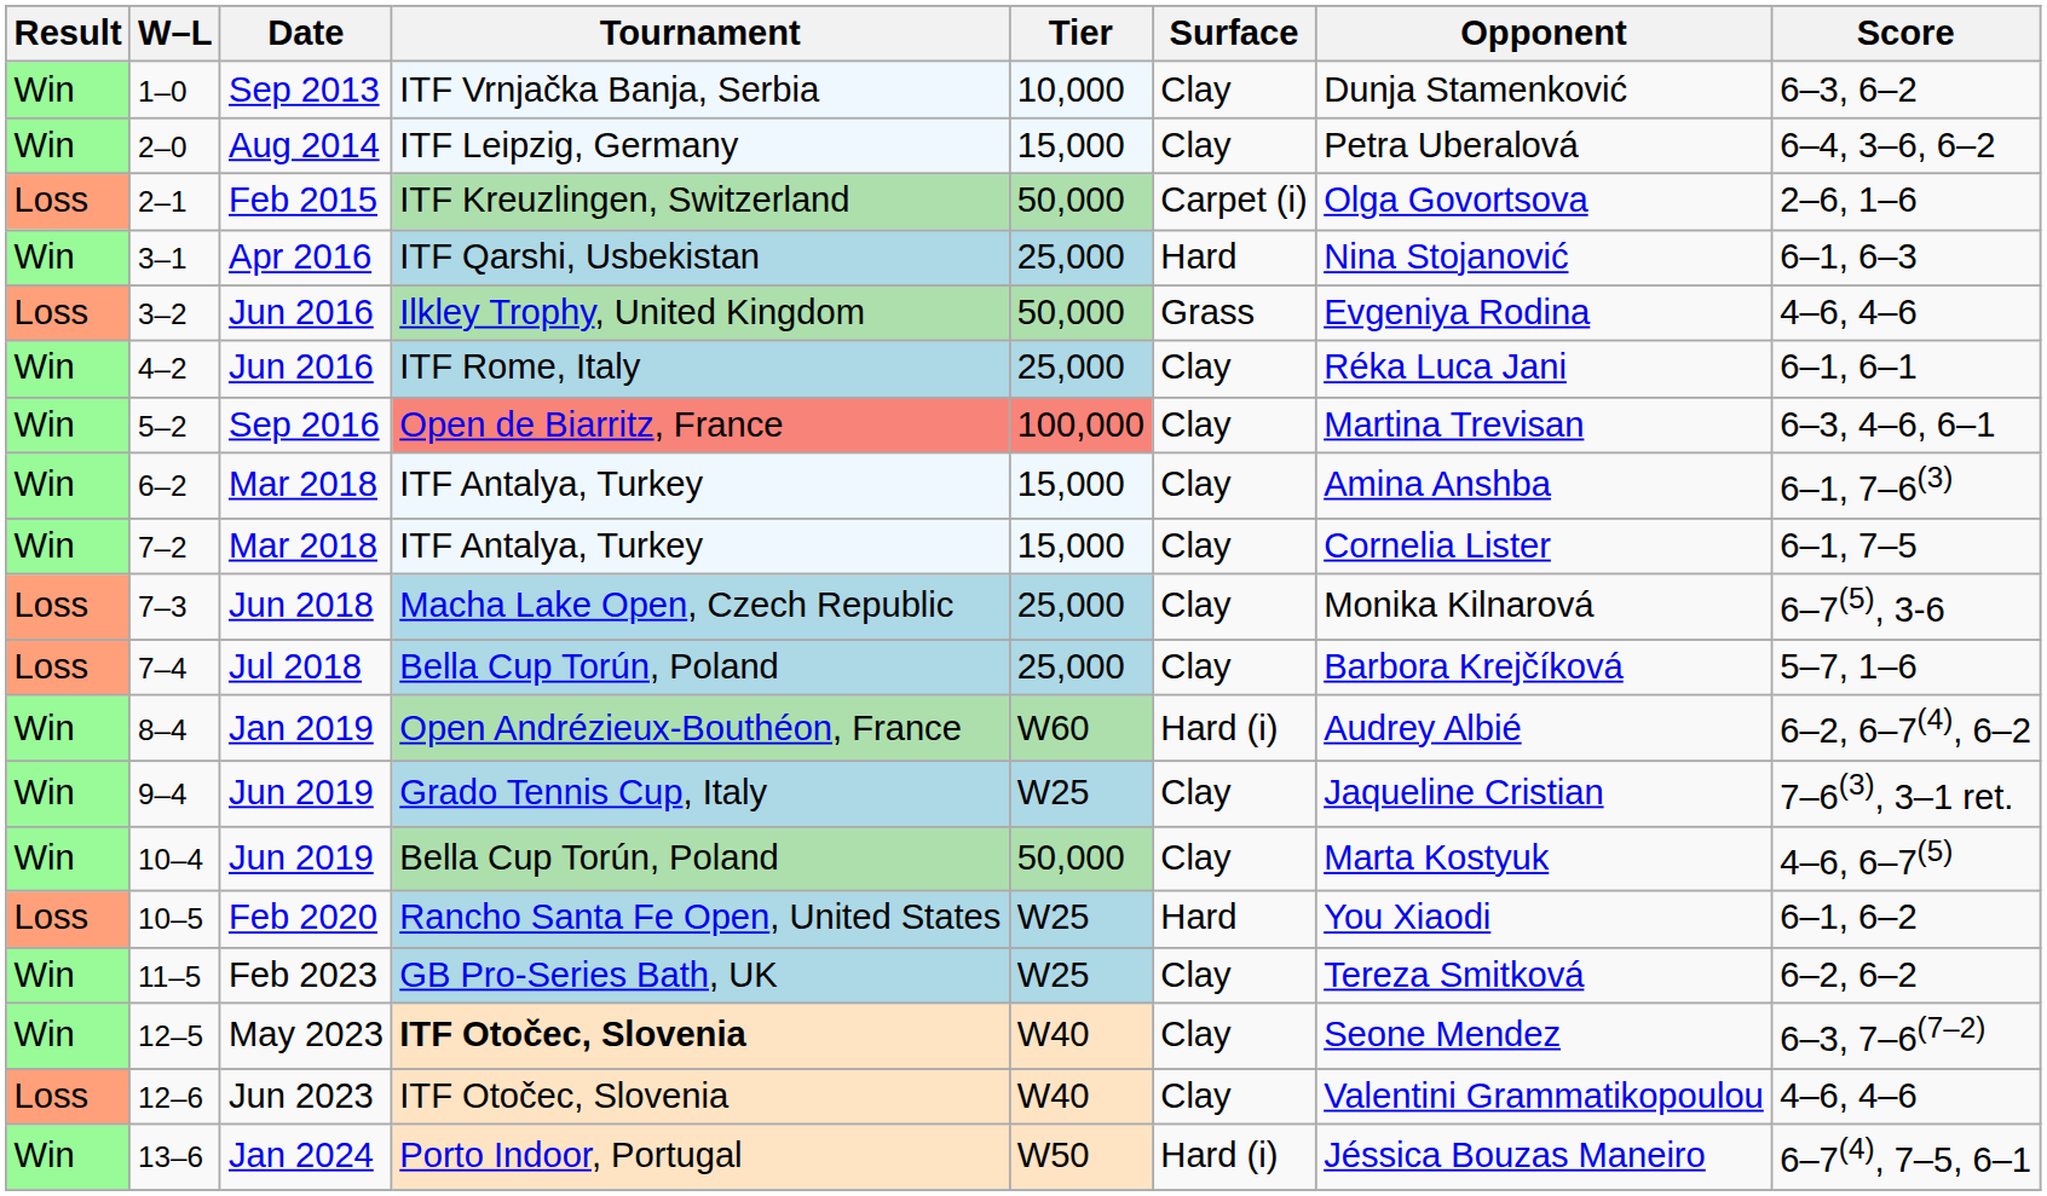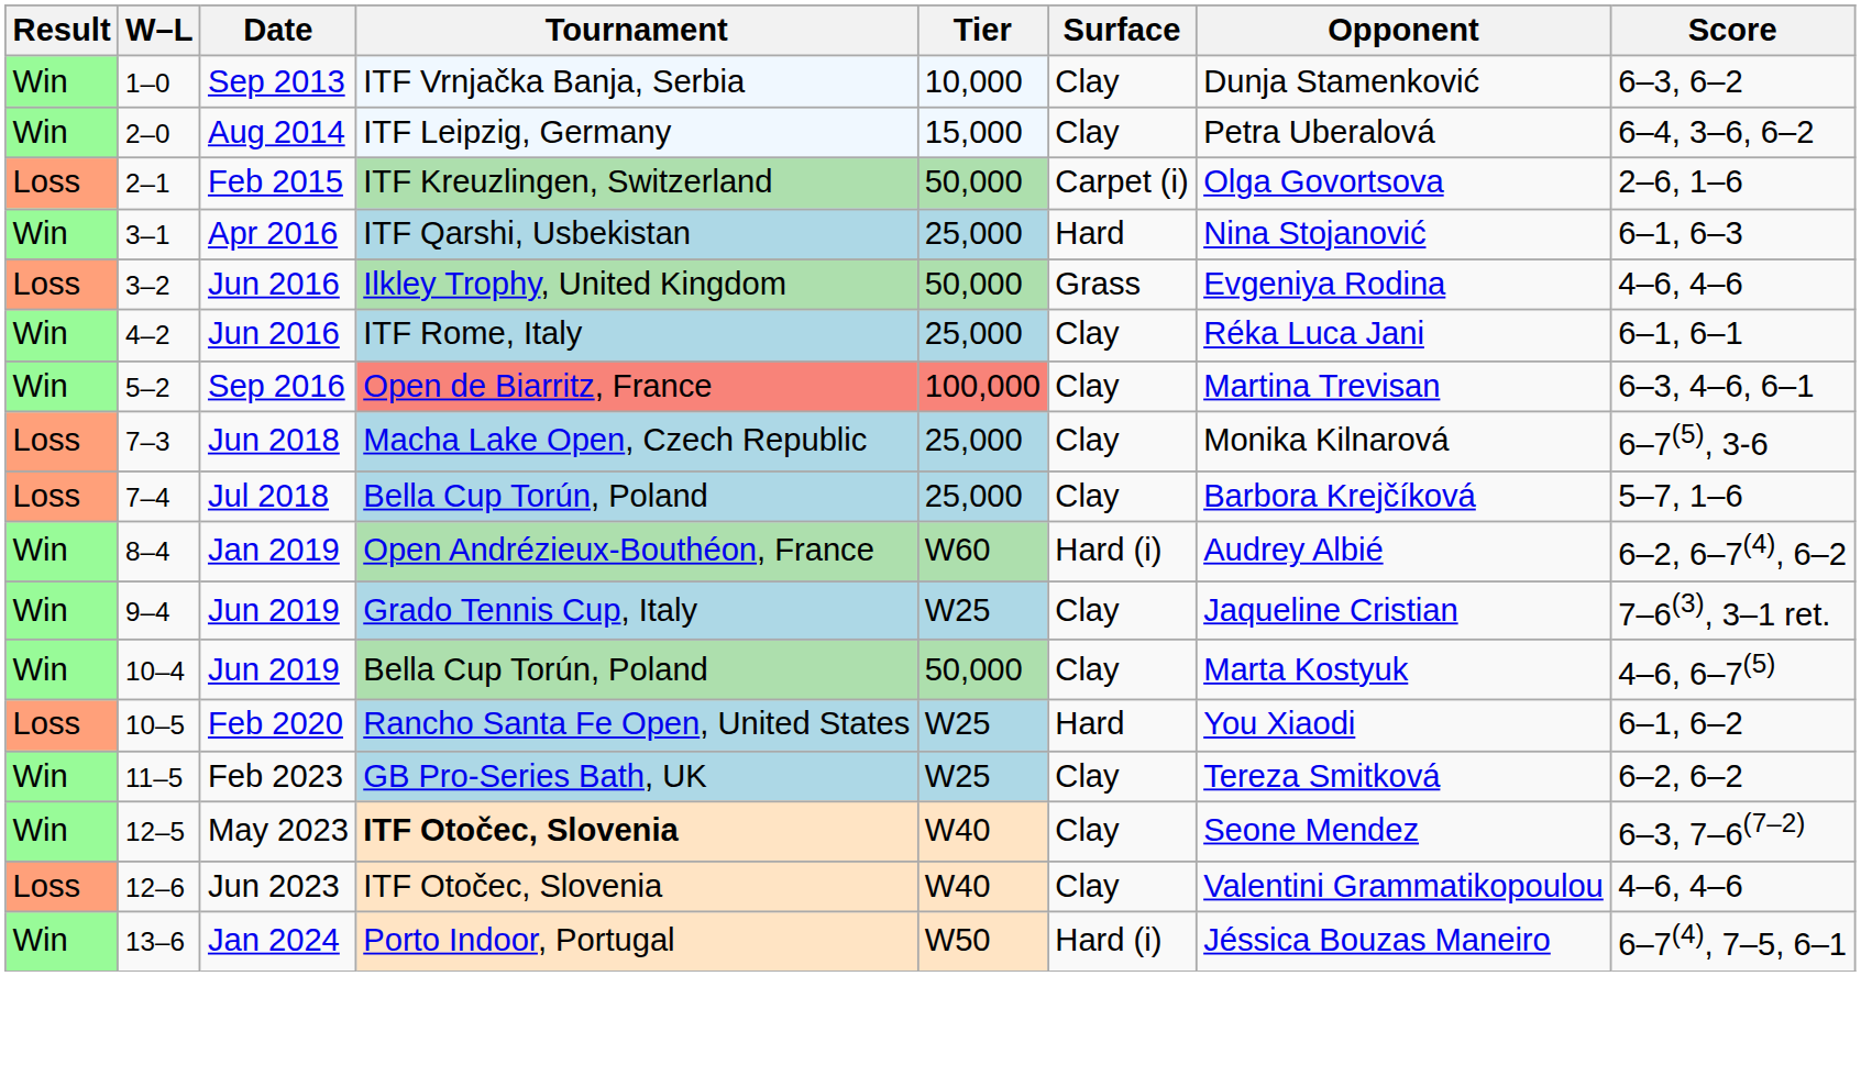- row: Win | 6–2 | Mar 2018 | ITF Antalya, Turkey | 15,000 | Clay | Amina Anshba | 6–1, 7–6(3)
- row: Win | 7–2 | Mar 2018 | ITF Antalya, Turkey | 15,000 | Clay | Cornelia Lister | 6–1, 7–5
